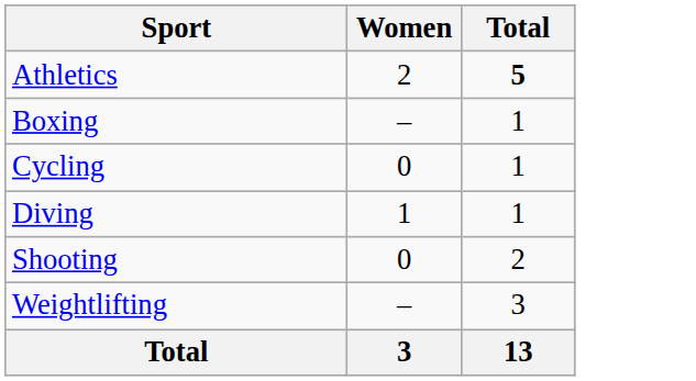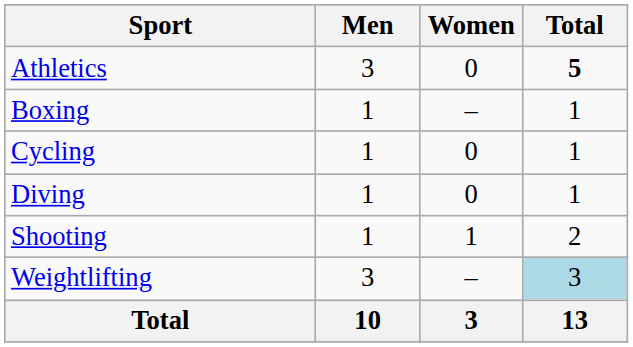+ column: Men | 3 | 1 | 1 | 1 | 1 | 3 | 10
Athletics | Women: 2 -> 0
Diving | Women: 1 -> 0
Shooting | Women: 0 -> 1
Weightlifting | Total: no background -> lightblue background
